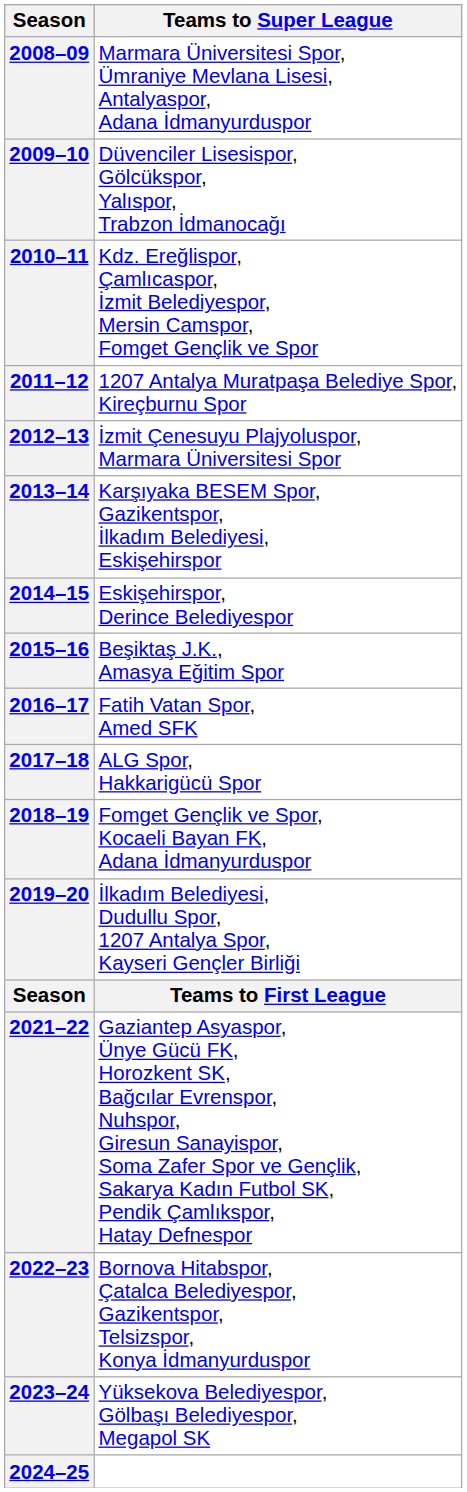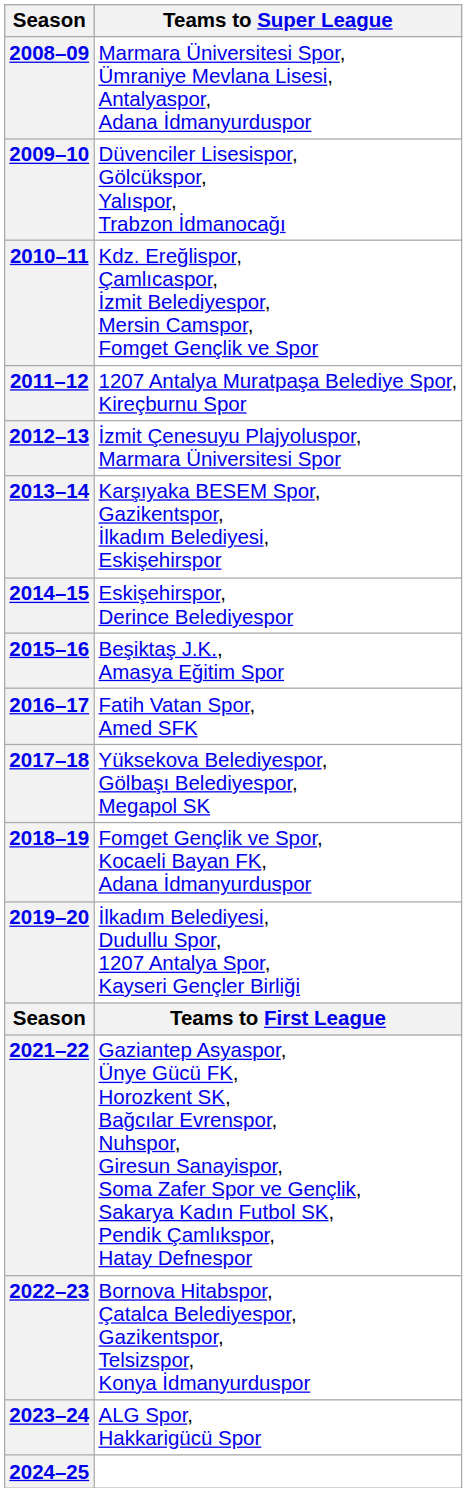2017–18 | Teams to Super League: ALG Spor, Hakkarigücü Spor -> Yüksekova Belediyespor, Gölbaşı Belediyespor, Megapol SK
2023–24 | Teams to Super League: Yüksekova Belediyespor, Gölbaşı Belediyespor, Megapol SK -> ALG Spor, Hakkarigücü Spor
